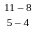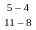rows swapped: 11 – 8 <-> 5 – 4
